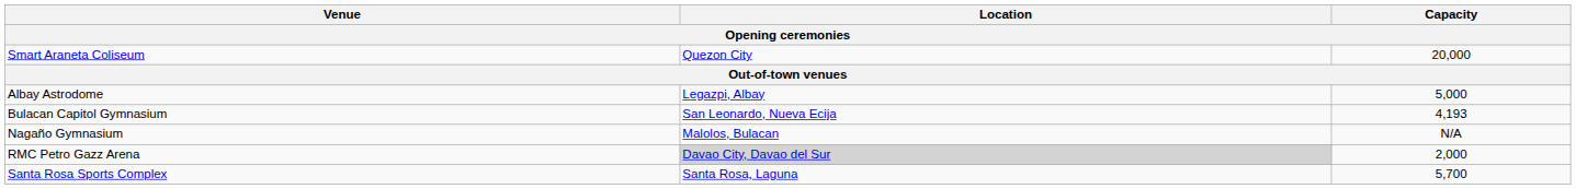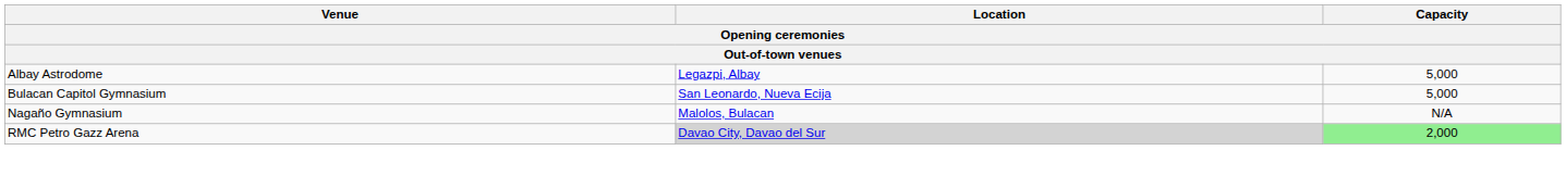- row: Smart Araneta Coliseum | Quezon City | 20,000
Bulacan Capitol Gymnasium | Capacity: 4,193 -> 5,000
RMC Petro Gazz Arena | Capacity: no background -> lightgreen background
- row: Santa Rosa Sports Complex | Santa Rosa, Laguna | 5,700
